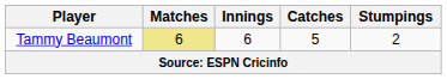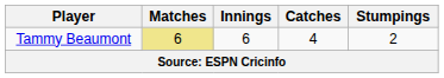Tammy Beaumont | Catches: 5 -> 4
